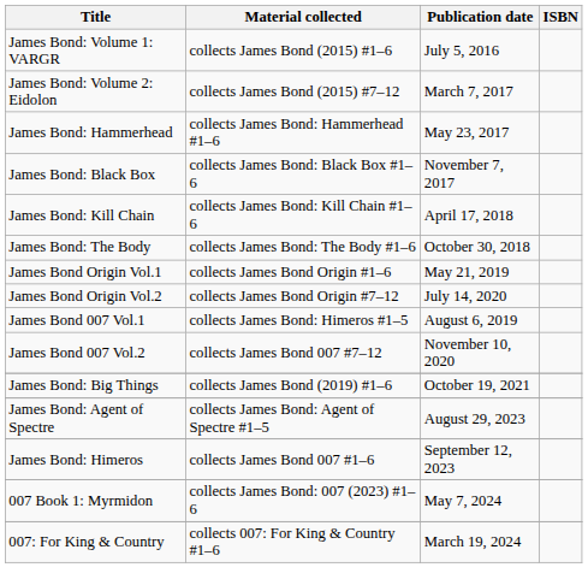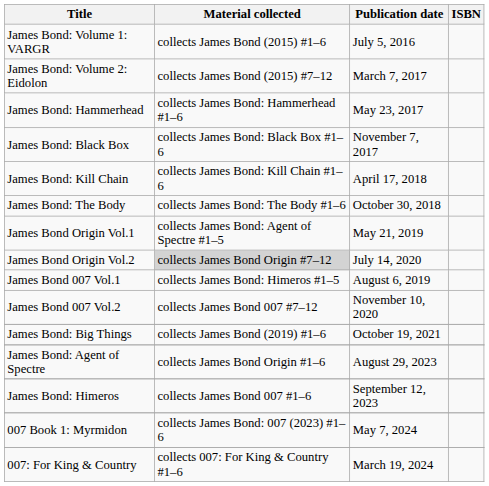James Bond Origin Vol.1 | Material collected: collects James Bond Origin #1–6 -> collects James Bond: Agent of Spectre #1–5
James Bond Origin Vol.2 | Material collected: no background -> lightgrey background
James Bond: Agent of Spectre | Material collected: collects James Bond: Agent of Spectre #1–5 -> collects James Bond Origin #1–6
